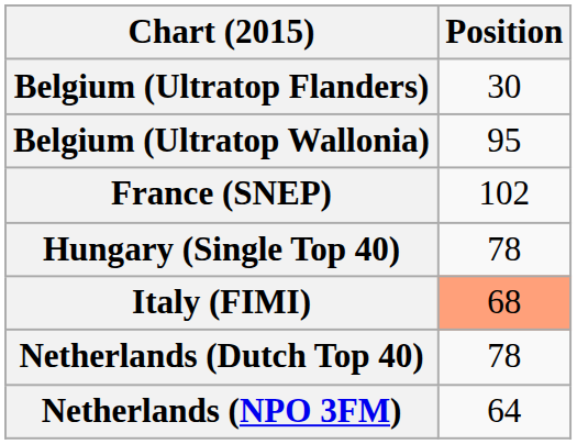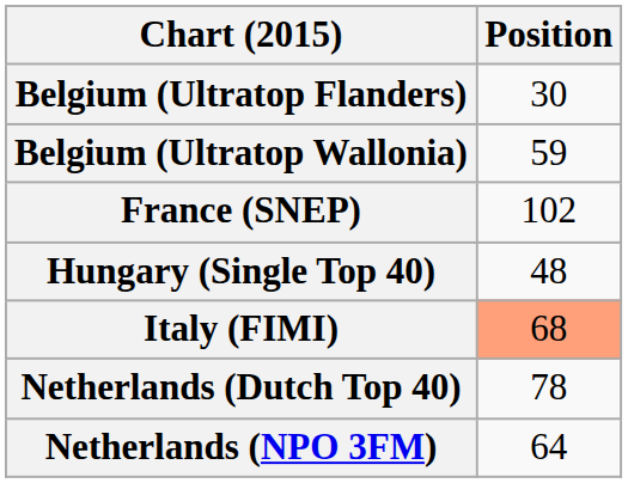Belgium (Ultratop Wallonia) | Position: 95 -> 59
Hungary (Single Top 40) | Position: 78 -> 48
